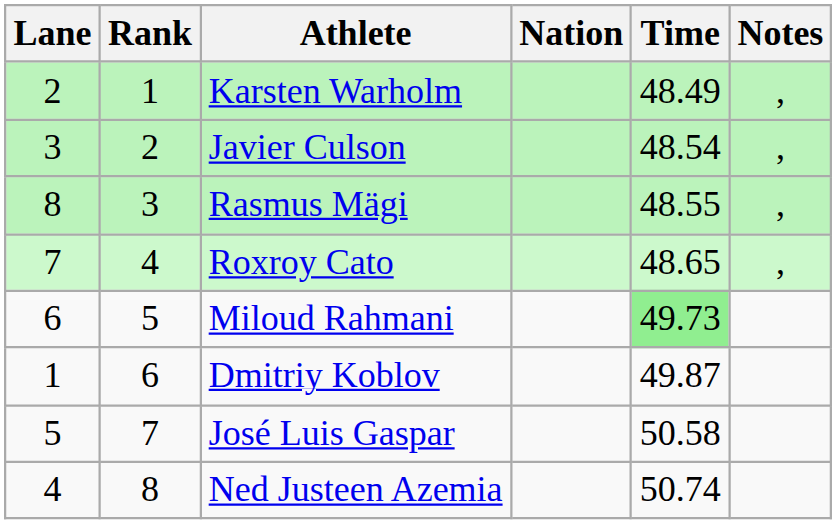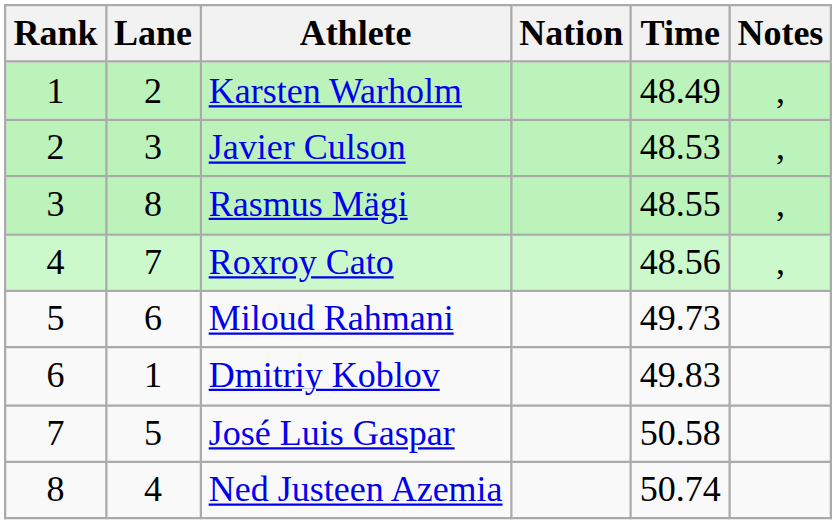columns swapped: Rank <-> Lane
Javier Culson | Time: 48.54 -> 48.53
Roxroy Cato | Time: 48.65 -> 48.56
Miloud Rahmani | Time: lightgreen background -> no background
Dmitriy Koblov | Time: 49.87 -> 49.83
